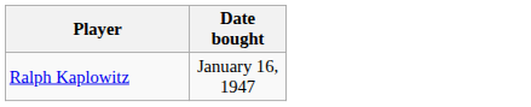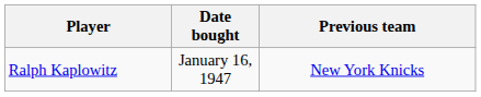+ column: Previous team | New York Knicks
